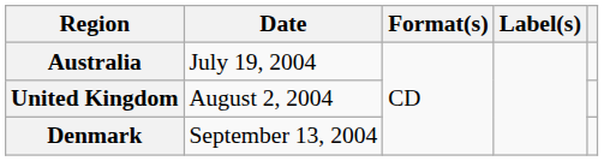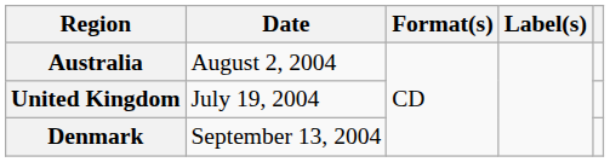Australia | Date: July 19, 2004 -> August 2, 2004
United Kingdom | Date: August 2, 2004 -> July 19, 2004
